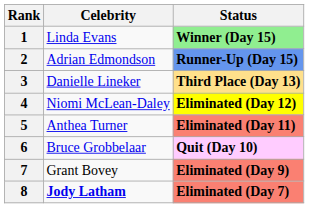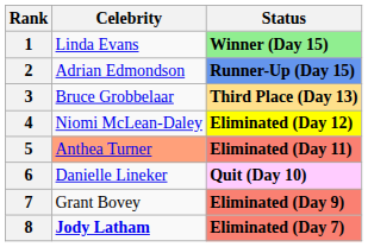3 | Celebrity: Danielle Lineker -> Bruce Grobbelaar
5 | Celebrity: no background -> lightsalmon background
6 | Celebrity: Bruce Grobbelaar -> Danielle Lineker
